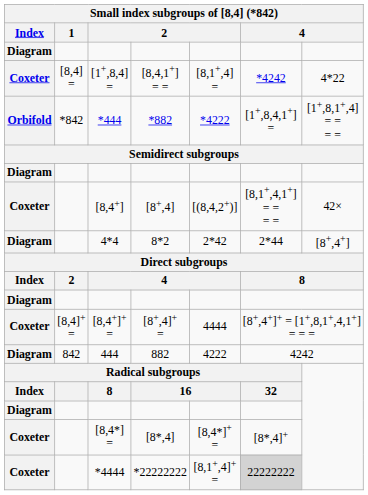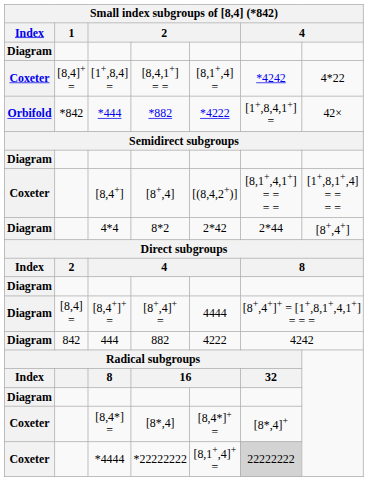[1+,8,4] = | 1: [8,4] = -> [8,4]+ =
*444 | column 7: [1+,8,1+,4] = = = = -> 42×
[8,4+] | column 7: 42× -> [1+,8,1+,4] = = = =
[8,4+]+ = | Index: Coxeter -> Diagram
[8,4+]+ = | 1: [8,4]+ = -> [8,4] =
